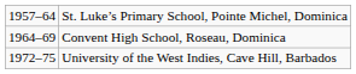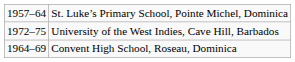rows swapped: Convent High School, Roseau, Dominica <-> University of the West Indies, Cave Hill, Barbados
